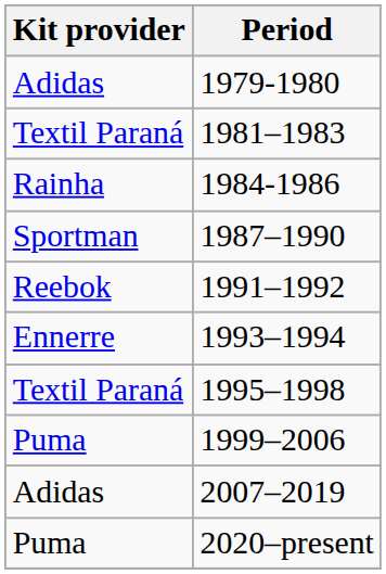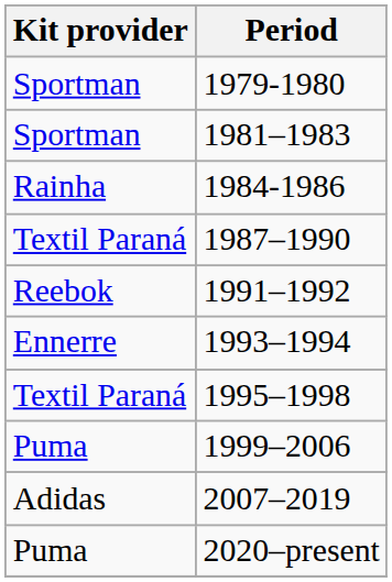1979-1980 | Kit provider: Adidas -> Sportman
1981–1983 | Kit provider: Textil Paraná -> Sportman
1987–1990 | Kit provider: Sportman -> Textil Paraná
